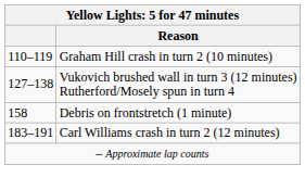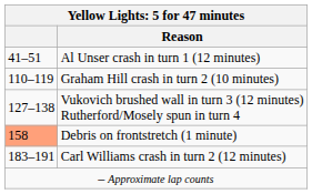+ row: 41–51 | Al Unser crash in turn 1 (12 minutes)
Debris on frontstretch (1 minute) | column 1: no background -> lightsalmon background
